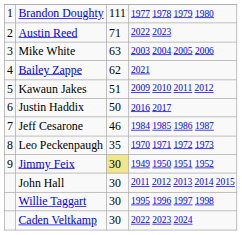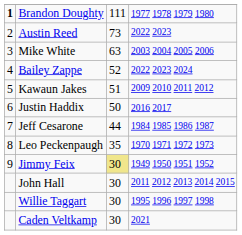Brandon Doughty | column 1: normal -> bold
Austin Reed | column 3: 71 -> 73
Bailey Zappe | column 3: 62 -> 52
Bailey Zappe | column 4: 2021 -> 2022 2023 2024
Jeff Cesarone | column 3: 46 -> 44
Caden Veltkamp | column 4: 2022 2023 2024 -> 2021
